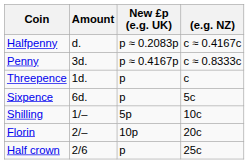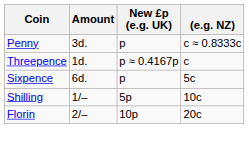- row: Halfpenny | d. | p ≈ 0.2083p | c ≈ 0.4167c
Penny | New £p (e.g. UK): p ≈ 0.4167p -> p
Threepence | New £p (e.g. UK): p -> p ≈ 0.4167p
- row: Half crown | 2/6 | p | 25c
